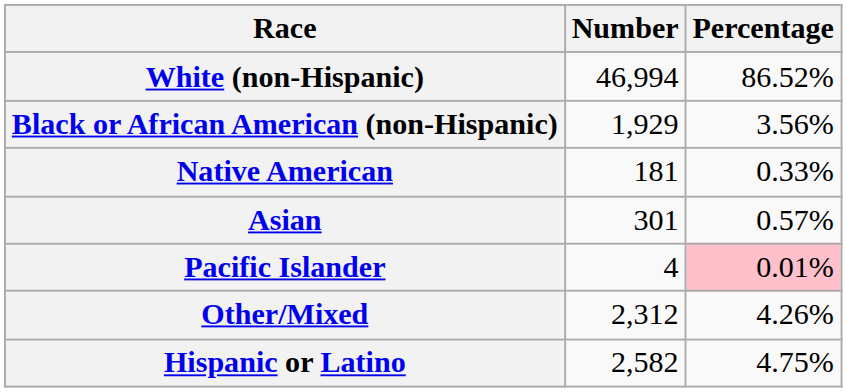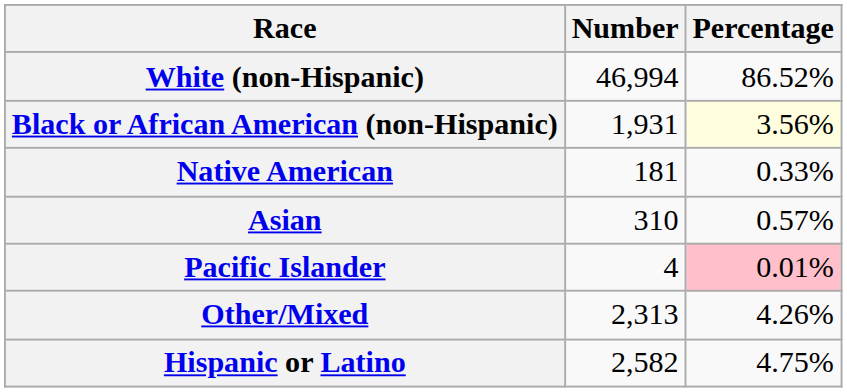Black or African American (non-Hispanic) | Number: 1,929 -> 1,931
Black or African American (non-Hispanic) | Percentage: no background -> lightyellow background
Asian | Number: 301 -> 310
Other/Mixed | Number: 2,312 -> 2,313
